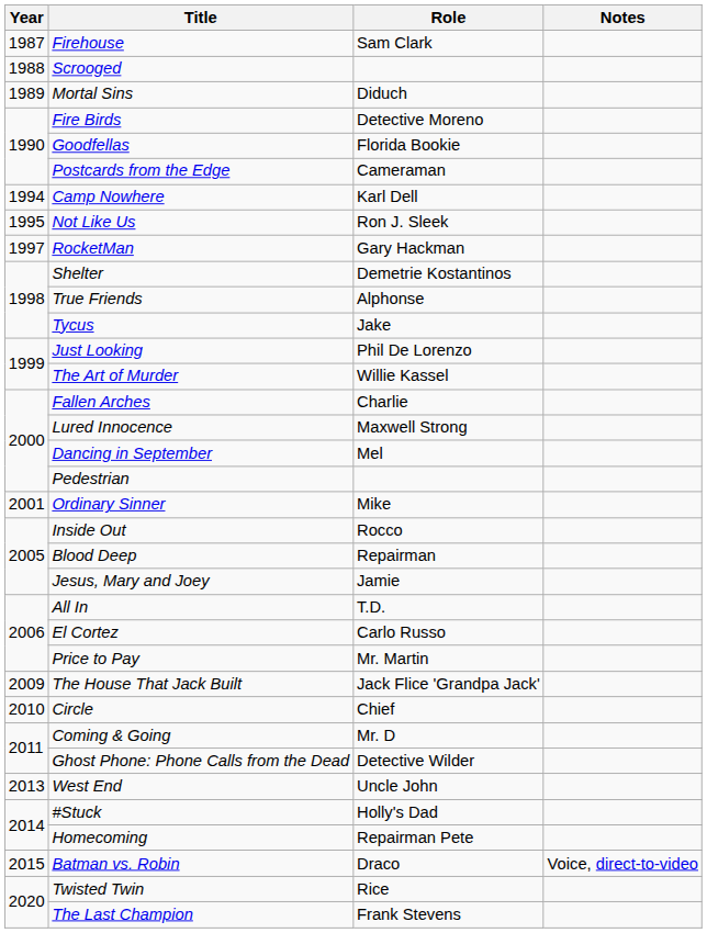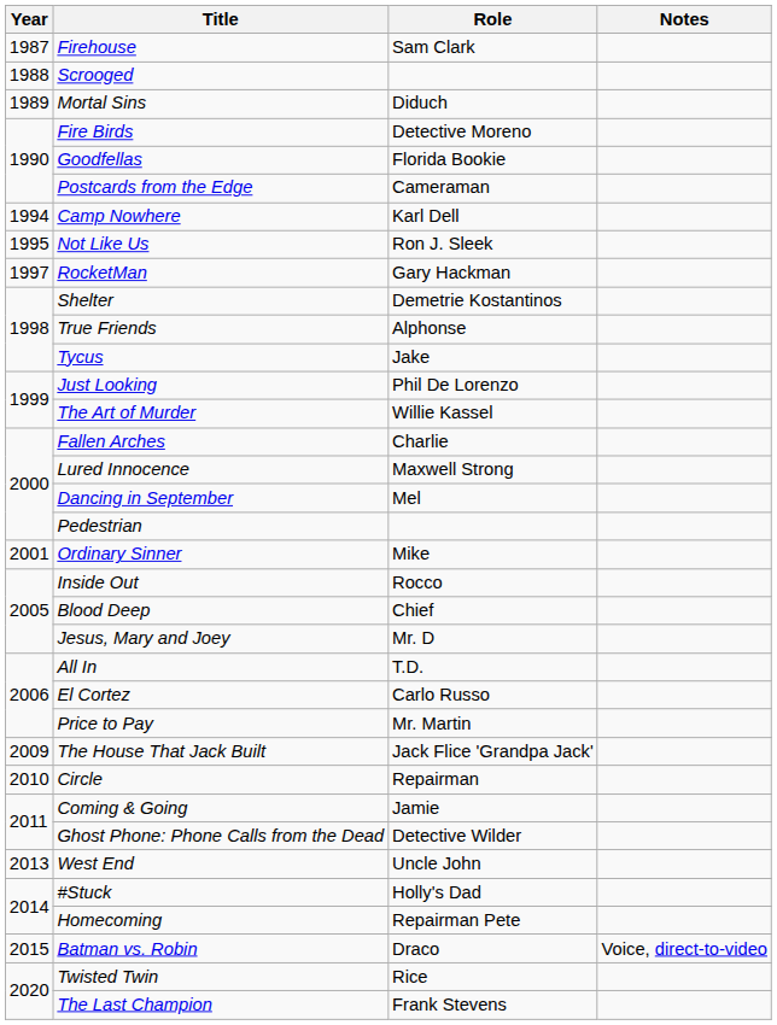Blood Deep | Role: Repairman -> Chief
Jesus, Mary and Joey | Role: Jamie -> Mr. D
Circle | Role: Chief -> Repairman
Coming & Going | Role: Mr. D -> Jamie
